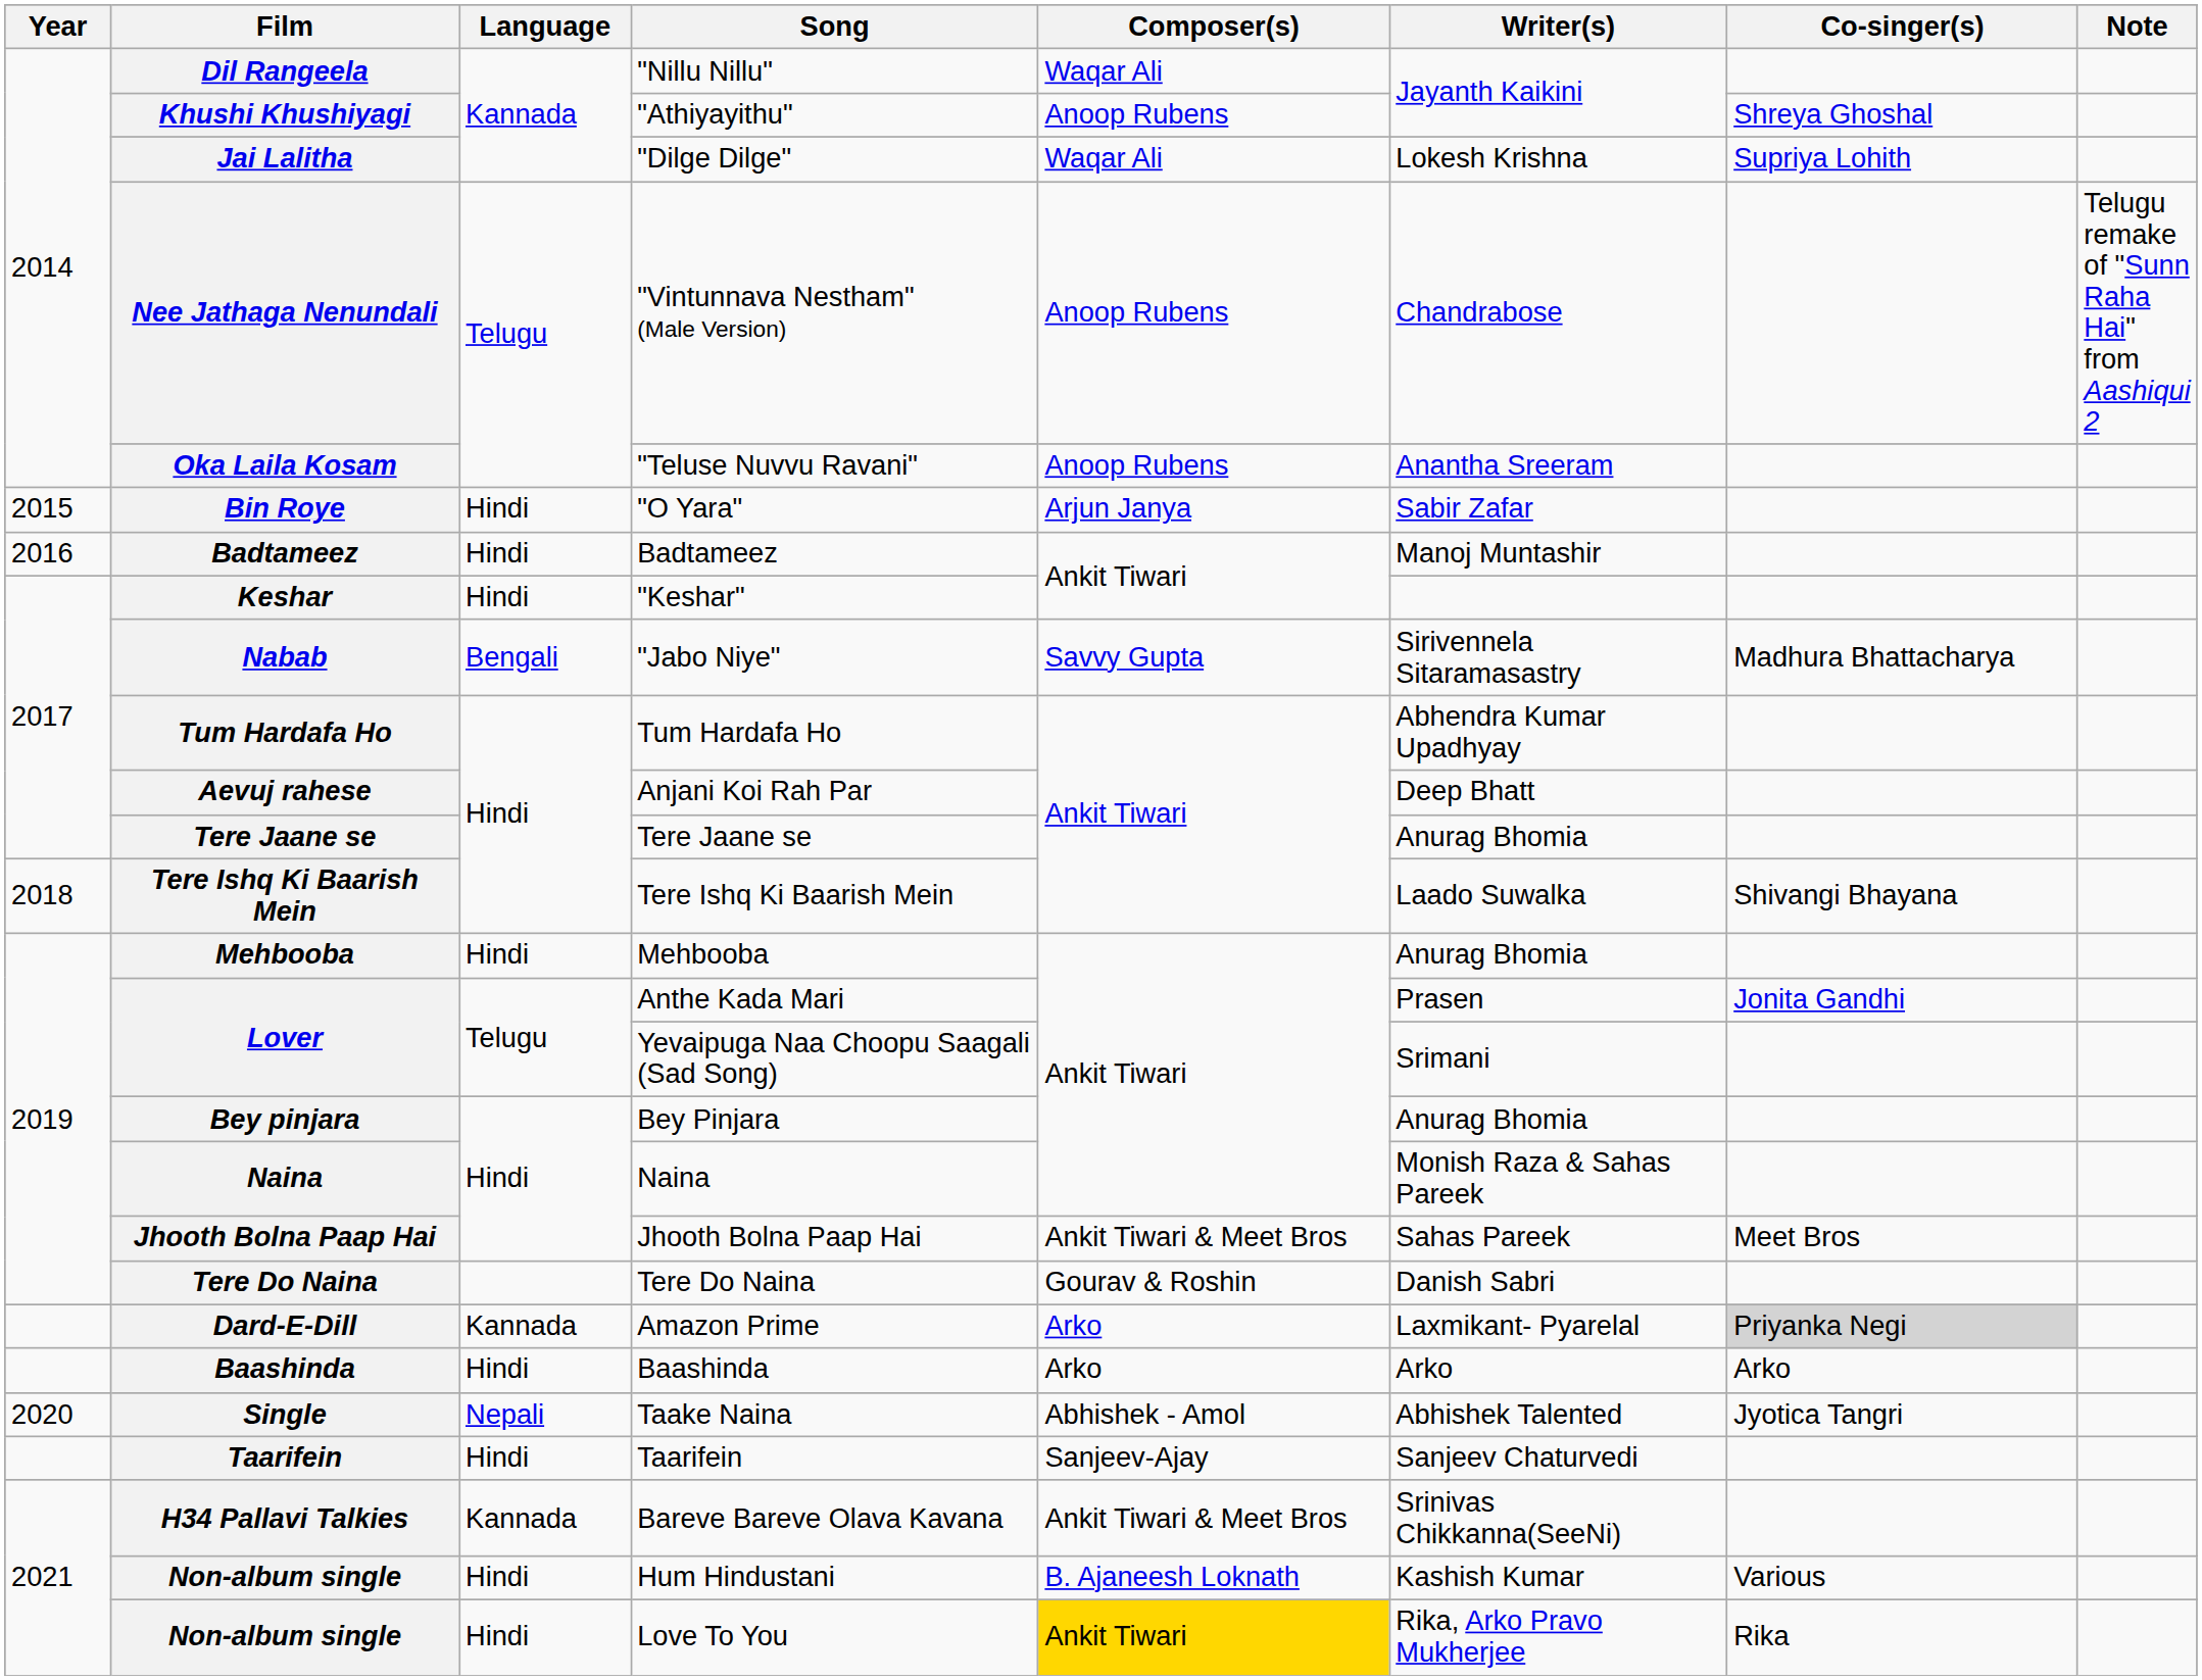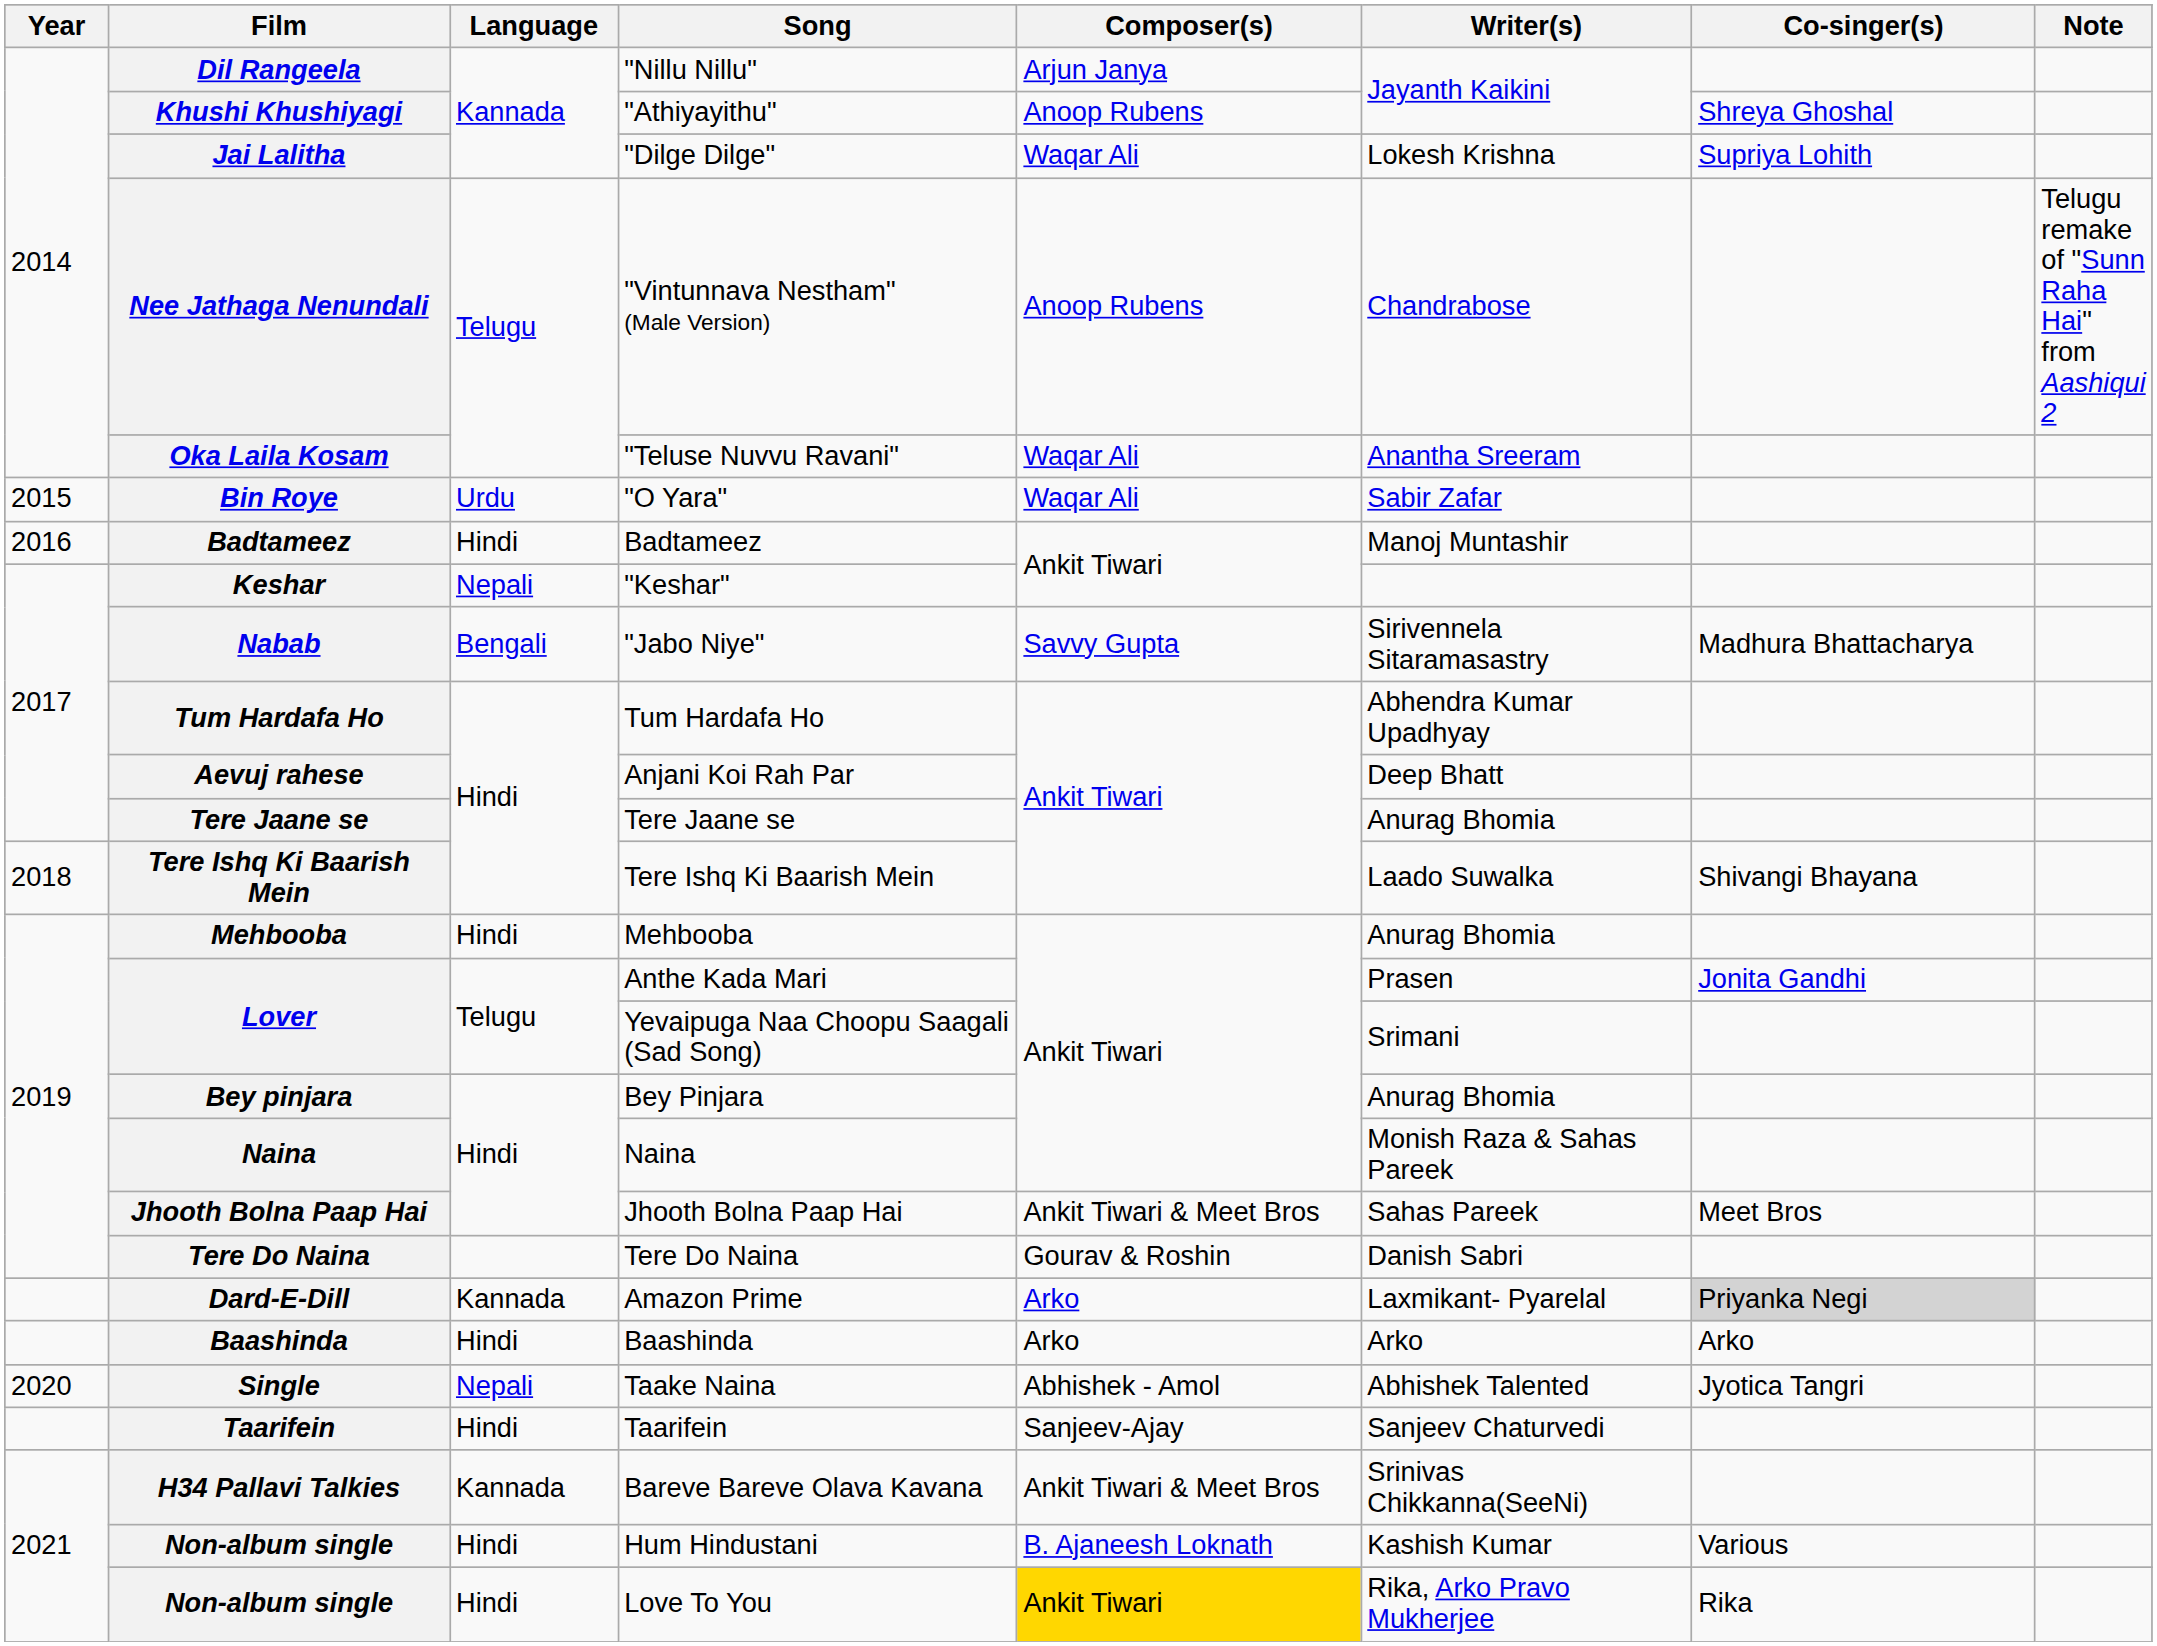Dil Rangeela | Composer(s): Waqar Ali -> Arjun Janya
Oka Laila Kosam | Composer(s): Anoop Rubens -> Waqar Ali
Bin Roye | Language: Hindi -> Urdu
Bin Roye | Composer(s): Arjun Janya -> Waqar Ali
Keshar | Language: Hindi -> Nepali
